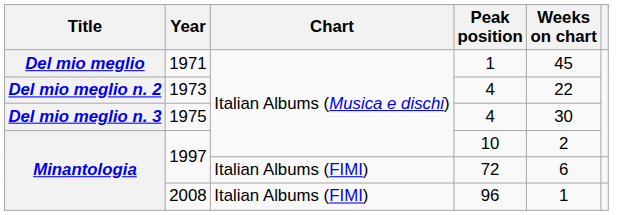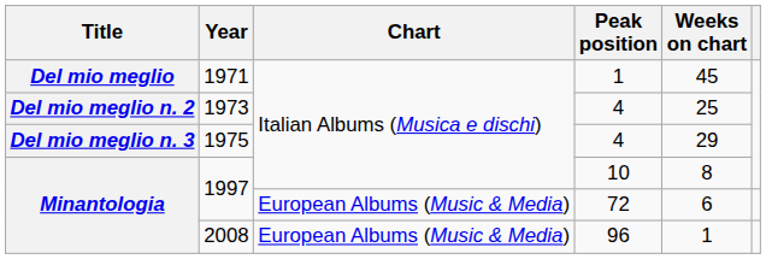1973 | Weeks on chart: 22 -> 25
1975 | Weeks on chart: 30 -> 29
1997 / 10 | Weeks on chart: 2 -> 8
1997 / 72 | Chart: Italian Albums (FIMI) -> European Albums (Music & Media)
2008 | Chart: Italian Albums (FIMI) -> European Albums (Music & Media)
